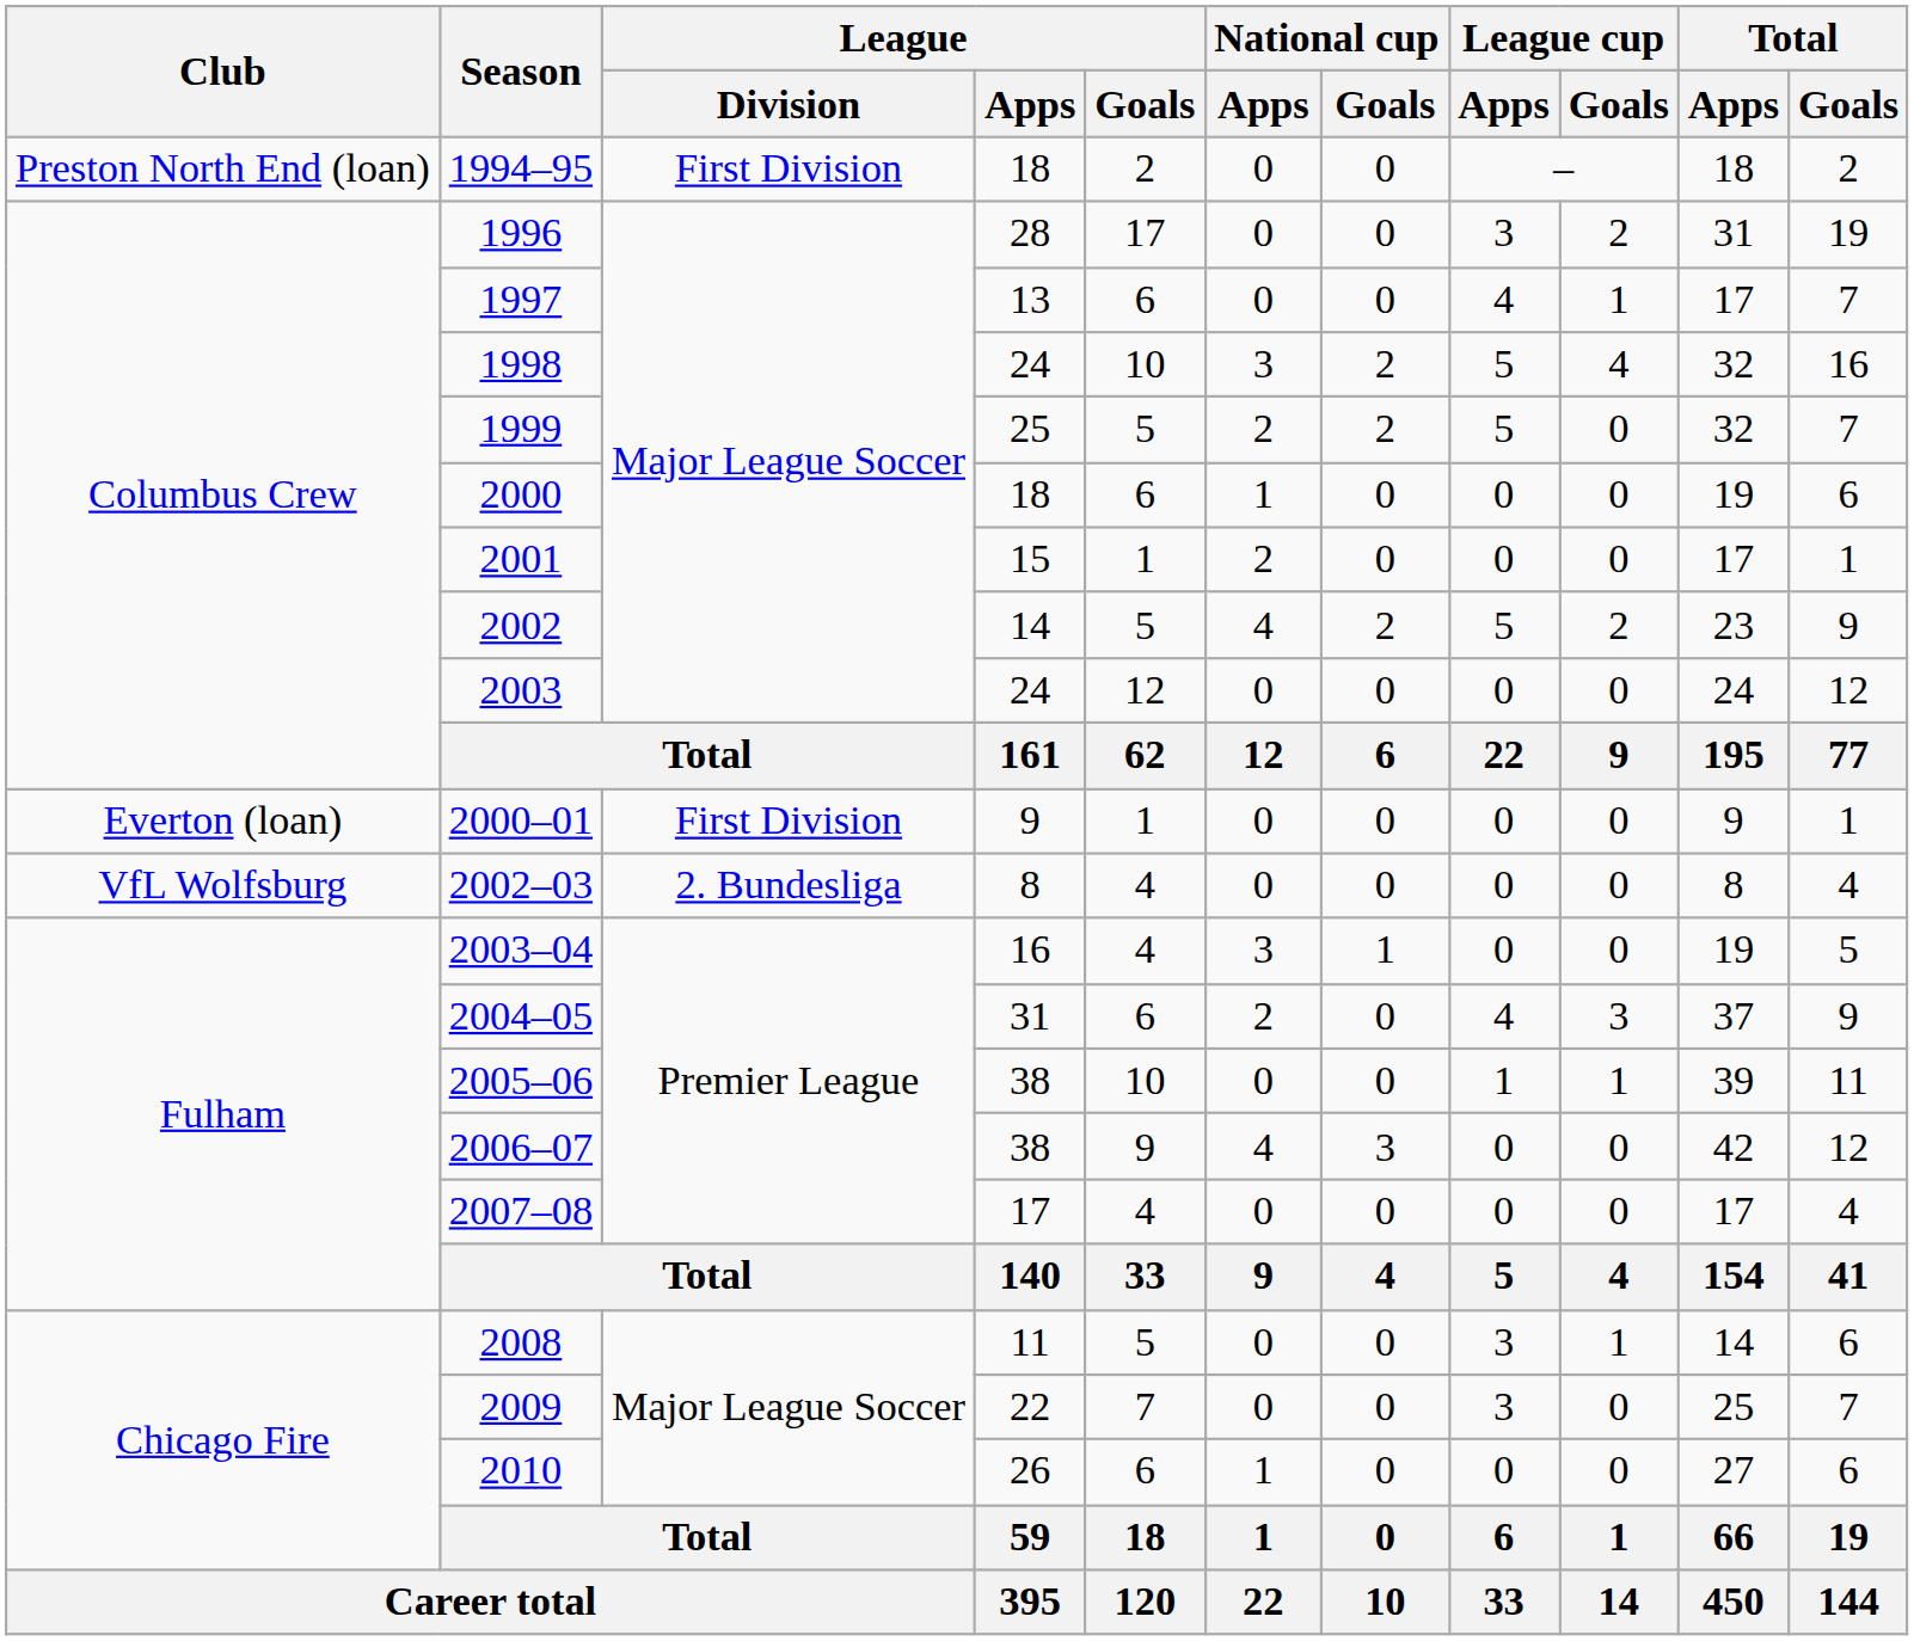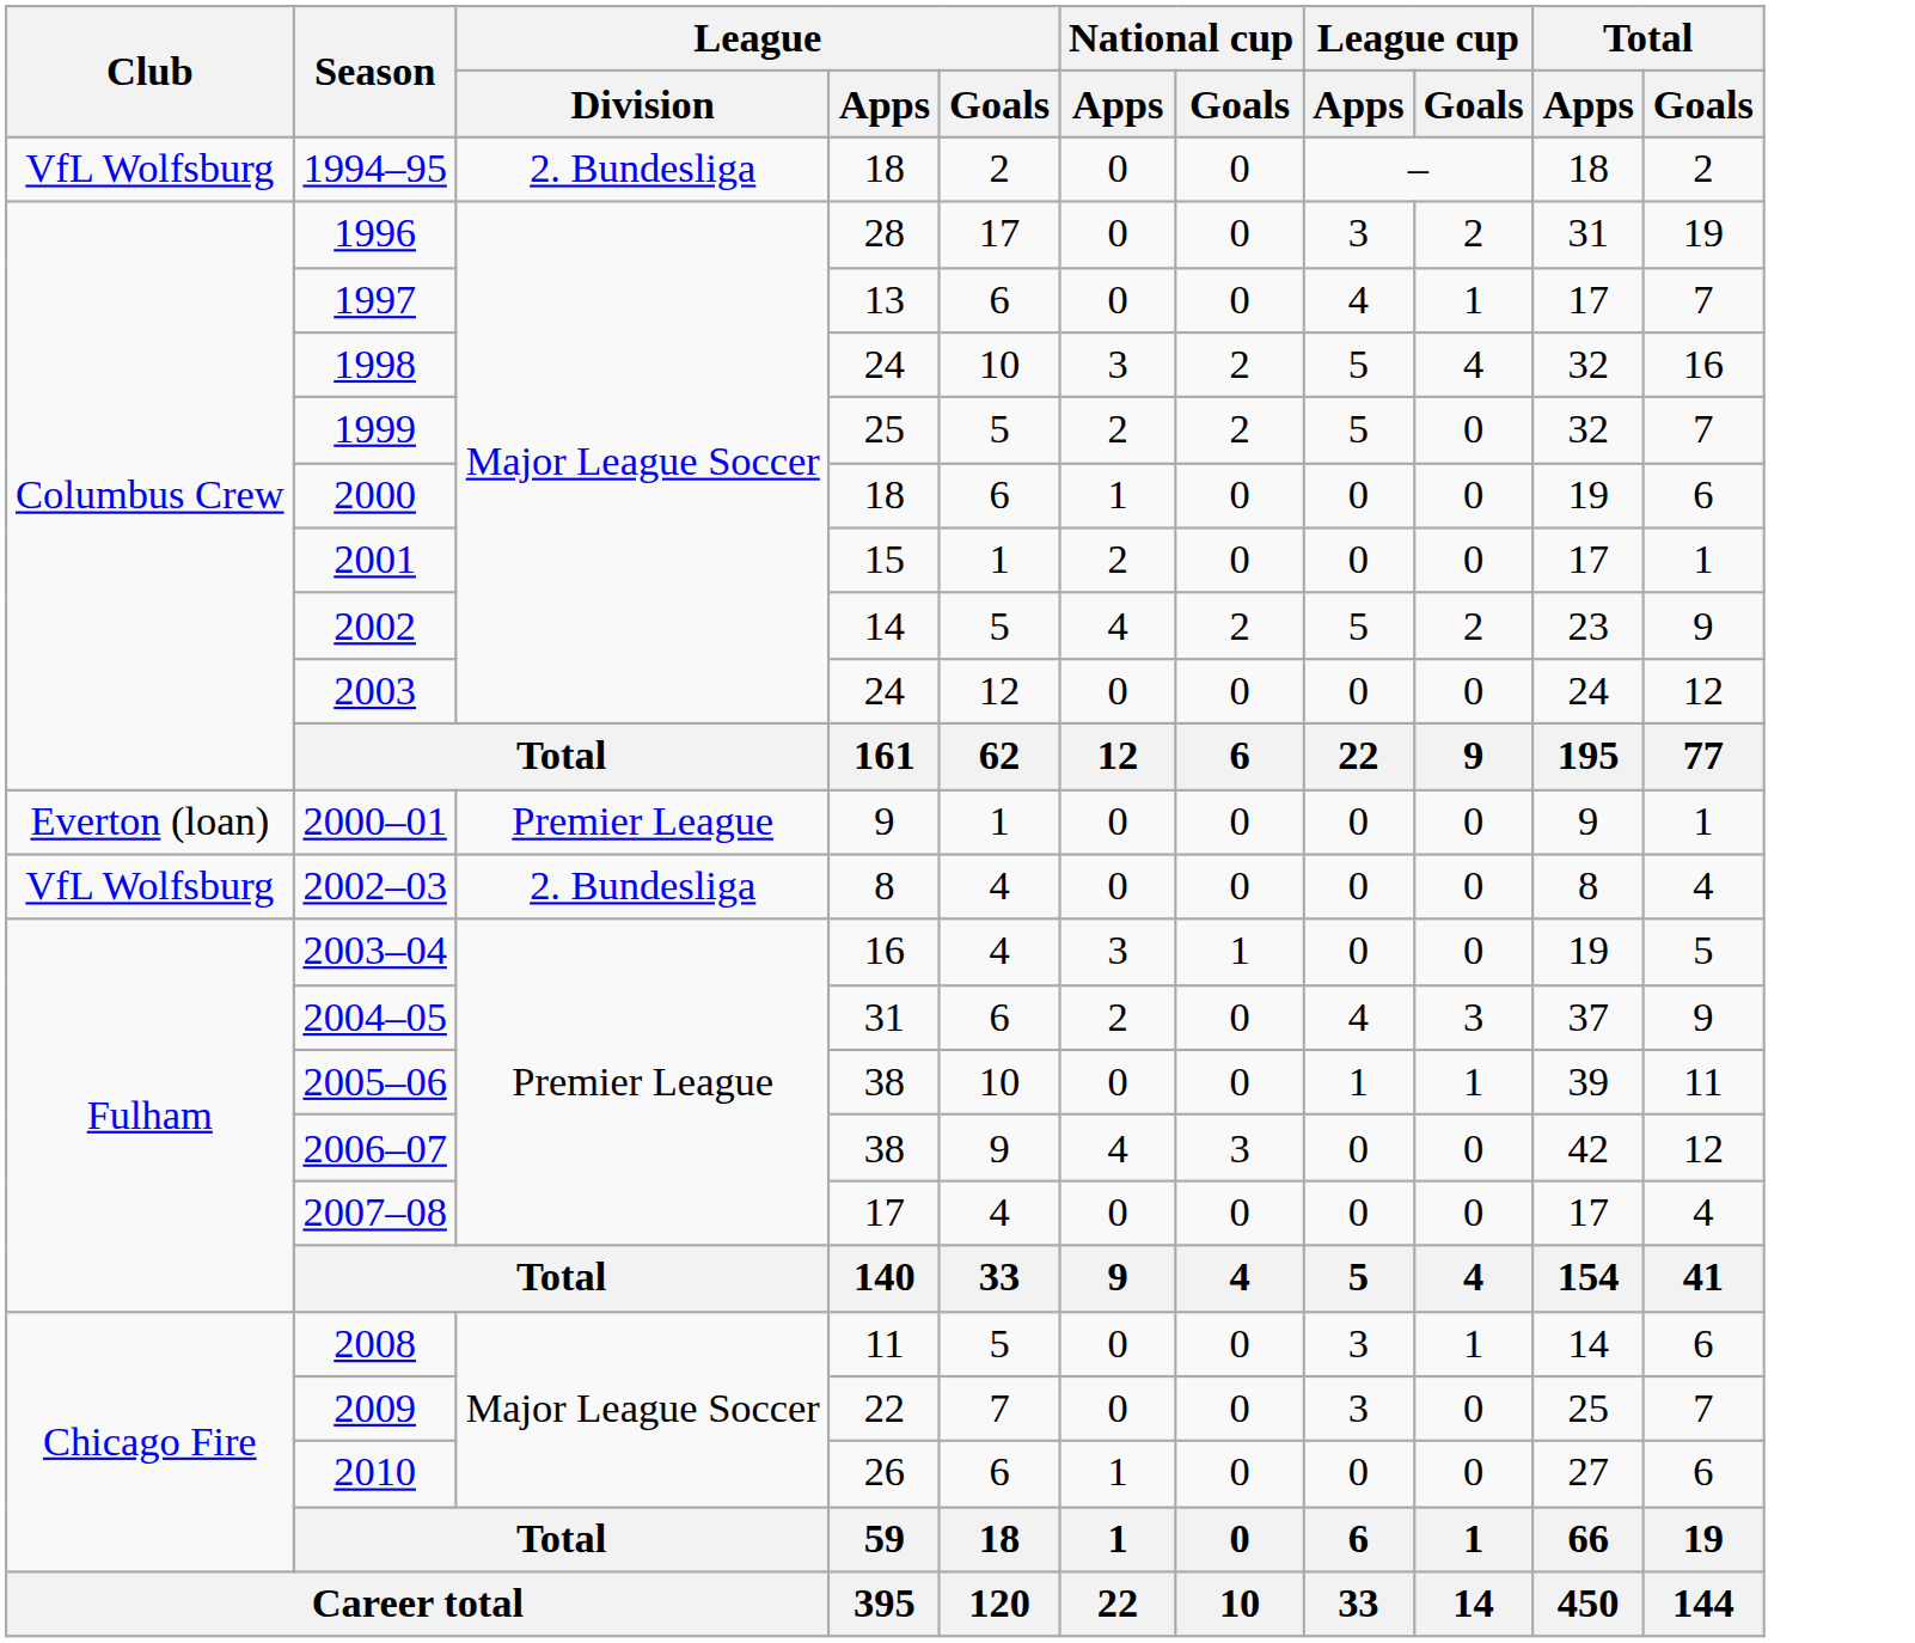1994–95 | Club: Preston North End (loan) -> VfL Wolfsburg
1994–95 | League / Division: First Division -> 2. Bundesliga
2000–01 | League / Division: First Division -> Premier League
